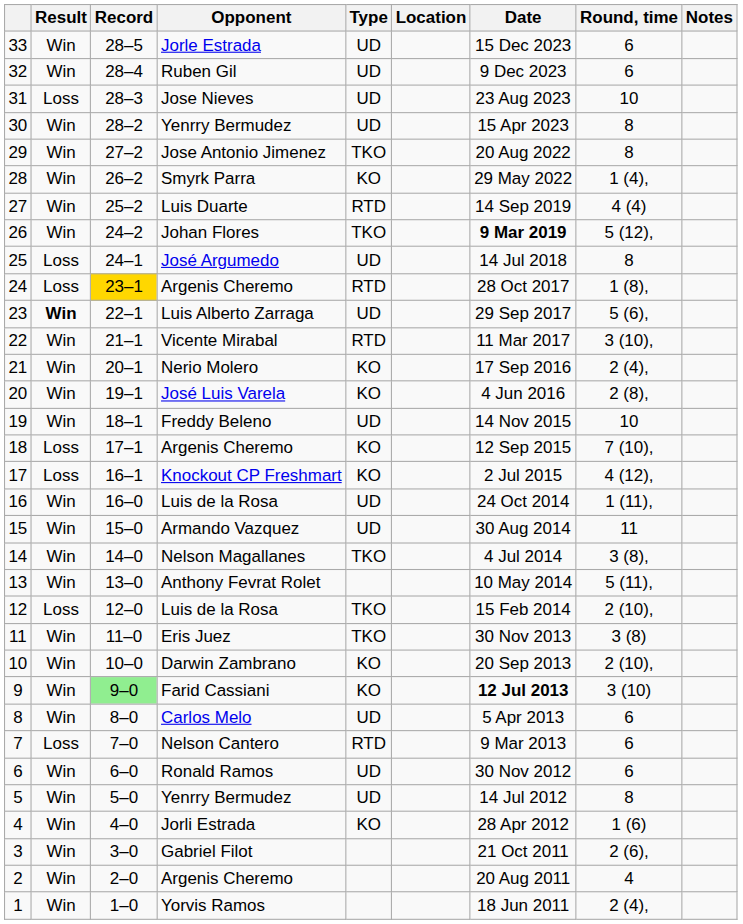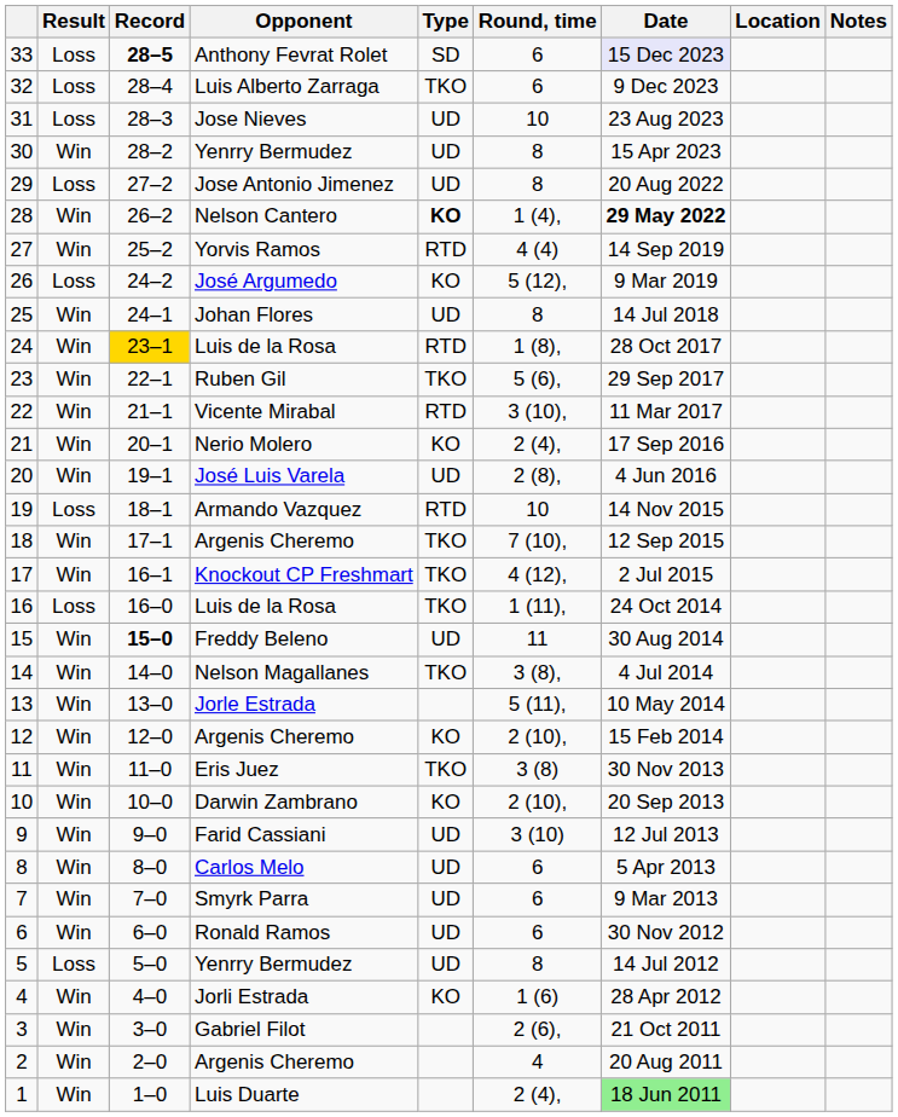columns swapped: Round, time <-> Location
33 | Result: Win -> Loss
33 | Record: normal -> bold
33 | Opponent: Jorle Estrada -> Anthony Fevrat Rolet
33 | Type: UD -> SD
33 | Date: no background -> lavender background
32 | Result: Win -> Loss
32 | Opponent: Ruben Gil -> Luis Alberto Zarraga
32 | Type: UD -> TKO
29 | Result: Win -> Loss
29 | Type: TKO -> UD
28 | Opponent: Smyrk Parra -> Nelson Cantero
28 | Type: normal -> bold
28 | Date: normal -> bold
27 | Opponent: Luis Duarte -> Yorvis Ramos
26 | Result: Win -> Loss
26 | Opponent: Johan Flores -> José Argumedo
26 | Type: TKO -> KO
26 | Date: bold -> normal
25 | Result: Loss -> Win
25 | Opponent: José Argumedo -> Johan Flores
24 | Result: Loss -> Win
24 | Opponent: Argenis Cheremo -> Luis de la Rosa
23 | Result: bold -> normal
23 | Opponent: Luis Alberto Zarraga -> Ruben Gil
23 | Type: UD -> TKO
20 | Type: KO -> UD
19 | Result: Win -> Loss
19 | Opponent: Freddy Beleno -> Armando Vazquez
19 | Type: UD -> RTD
18 | Result: Loss -> Win
18 | Type: KO -> TKO
17 | Result: Loss -> Win
17 | Type: KO -> TKO
16 | Result: Win -> Loss
16 | Type: UD -> TKO
15 | Record: normal -> bold
15 | Opponent: Armando Vazquez -> Freddy Beleno
13 | Opponent: Anthony Fevrat Rolet -> Jorle Estrada
12 | Result: Loss -> Win
12 | Opponent: Luis de la Rosa -> Argenis Cheremo
12 | Type: TKO -> KO
9 | Record: lightgreen background -> no background
9 | Type: KO -> UD
9 | Date: bold -> normal
7 | Result: Loss -> Win
7 | Opponent: Nelson Cantero -> Smyrk Parra
7 | Type: RTD -> UD
5 | Result: Win -> Loss
1 | Opponent: Yorvis Ramos -> Luis Duarte
1 | Date: no background -> lightgreen background
